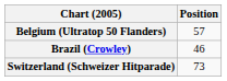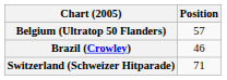Switzerland (Schweizer Hitparade) | Position: 73 -> 71
